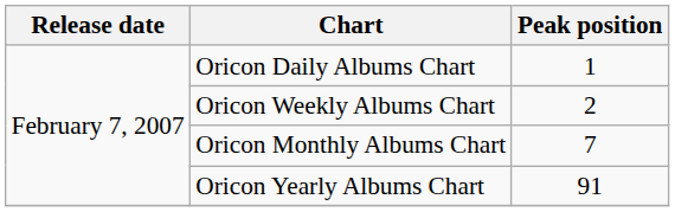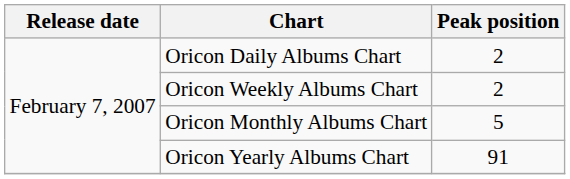Oricon Daily Albums Chart | Peak position: 1 -> 2
Oricon Monthly Albums Chart | Peak position: 7 -> 5
